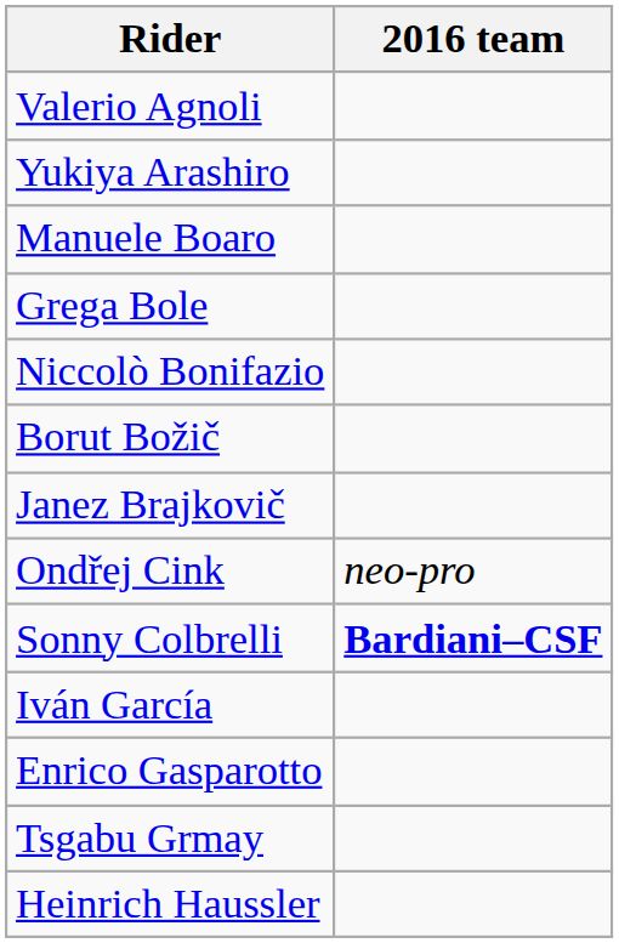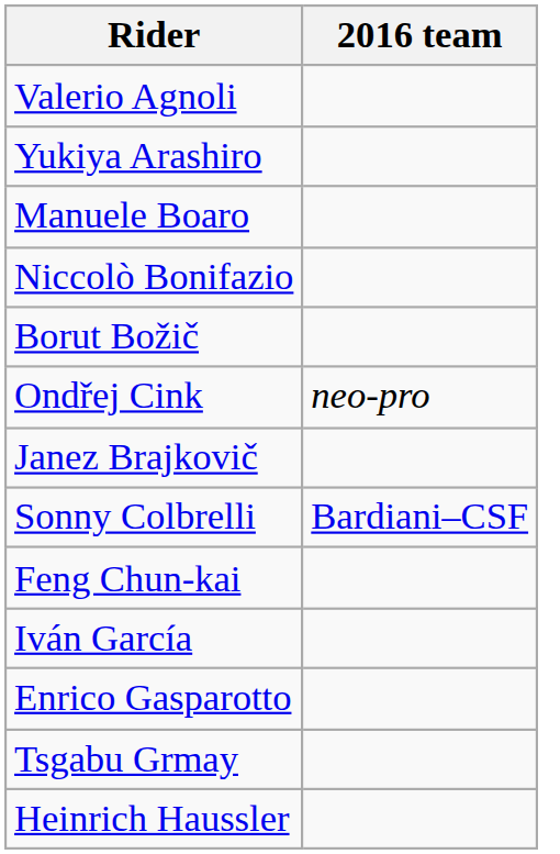- row: Grega Bole
rows swapped: Janez Brajkovič <-> Ondřej Cink
Sonny Colbrelli | 2016 team: bold -> normal
+ row: Feng Chun-kai
